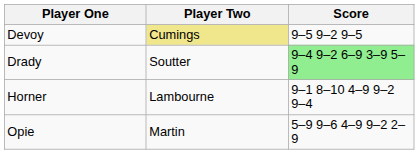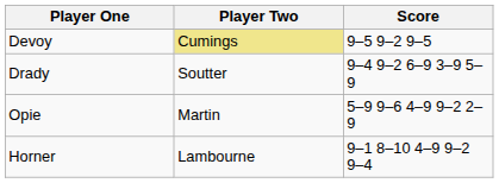Drady | Score: lightgreen background -> no background
rows swapped: Opie <-> Horner
